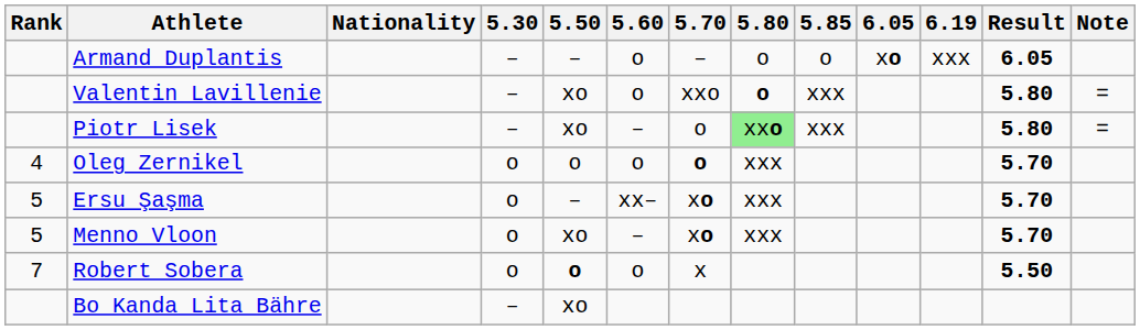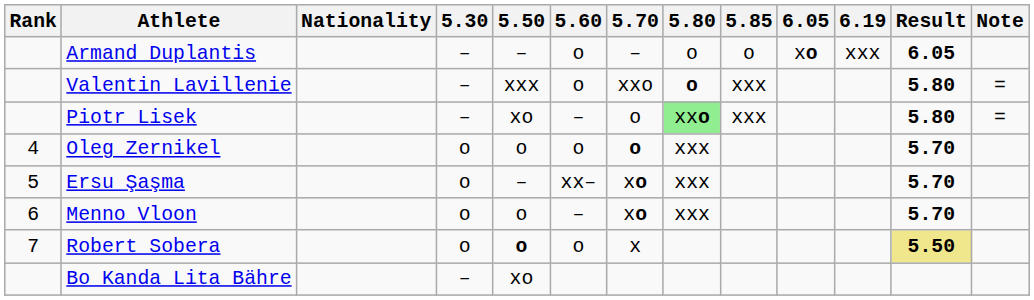Valentin Lavillenie | 5.50: xo -> xxx
Menno Vloon | Rank: 5 -> 6
Menno Vloon | 5.50: xo -> o
Robert Sobera | Result: no background -> khaki background
